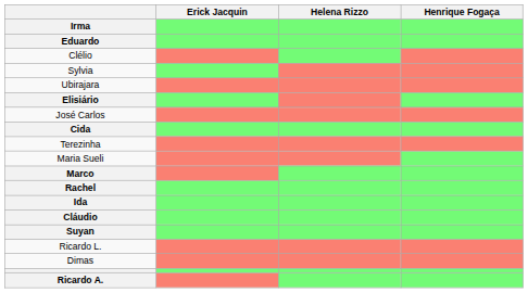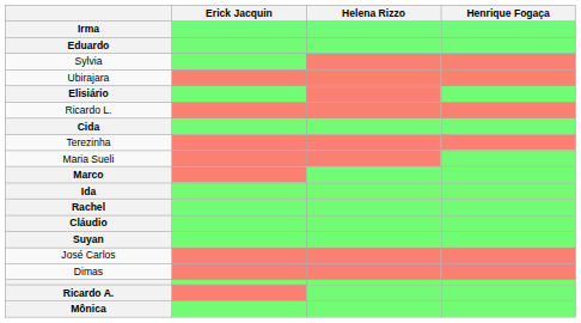- row: Clélio
rows swapped: Ricardo L. <-> José Carlos
rows swapped: Ida <-> Rachel
+ row: Mônica
